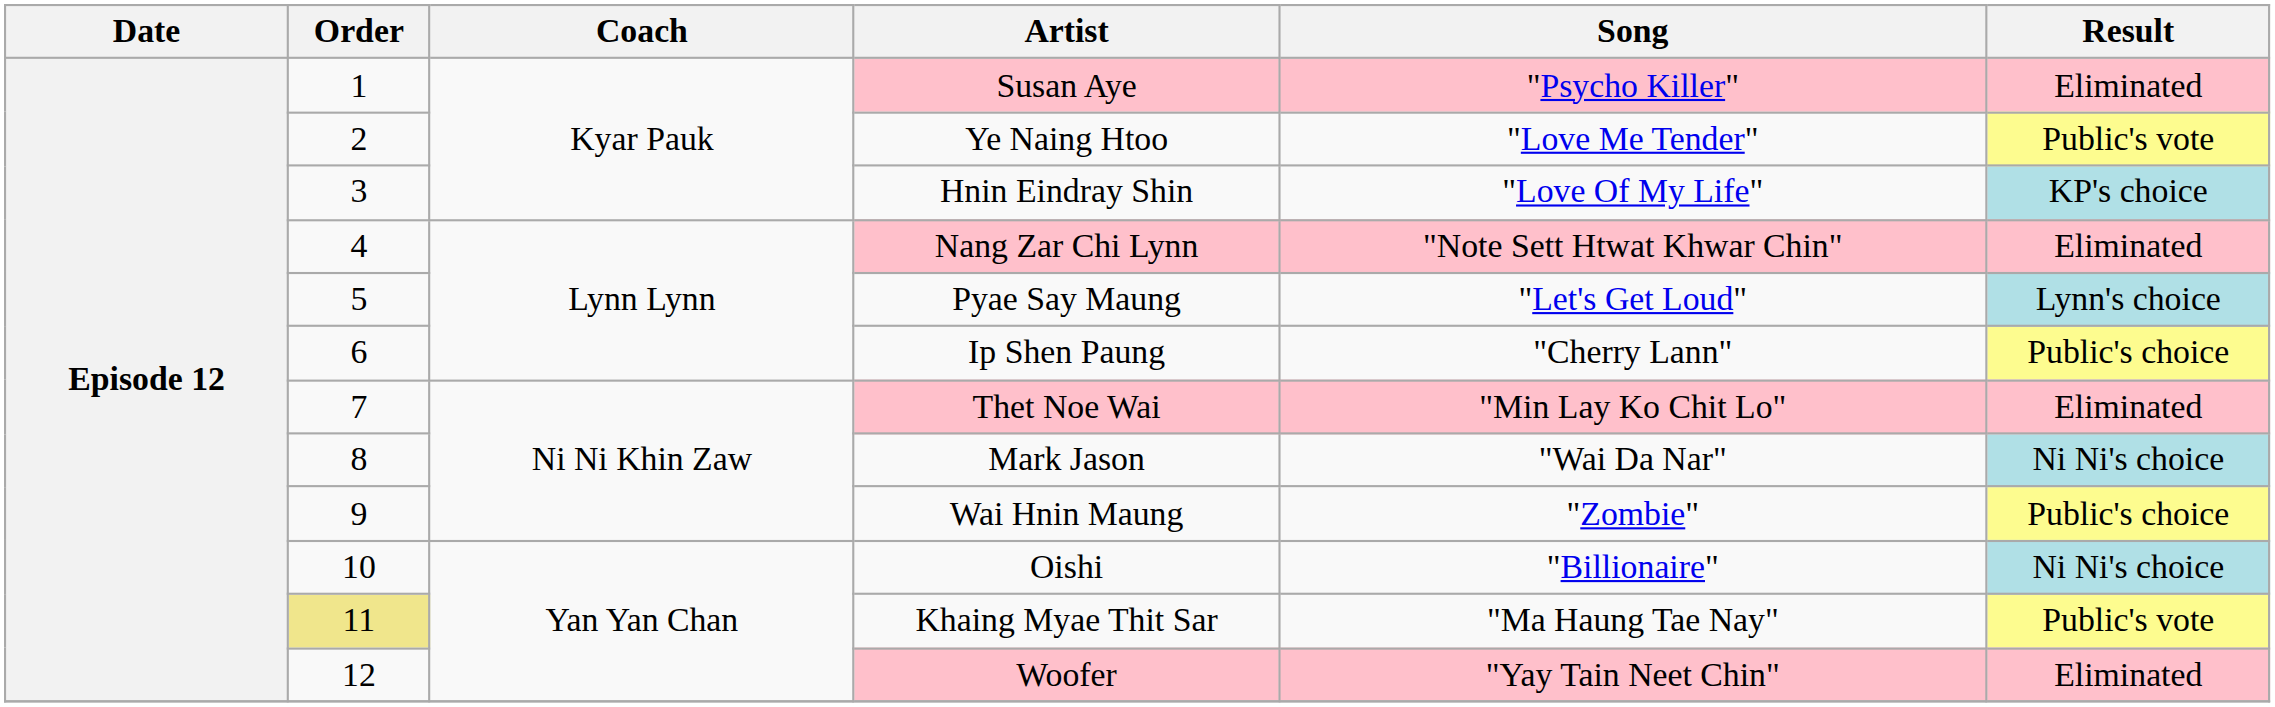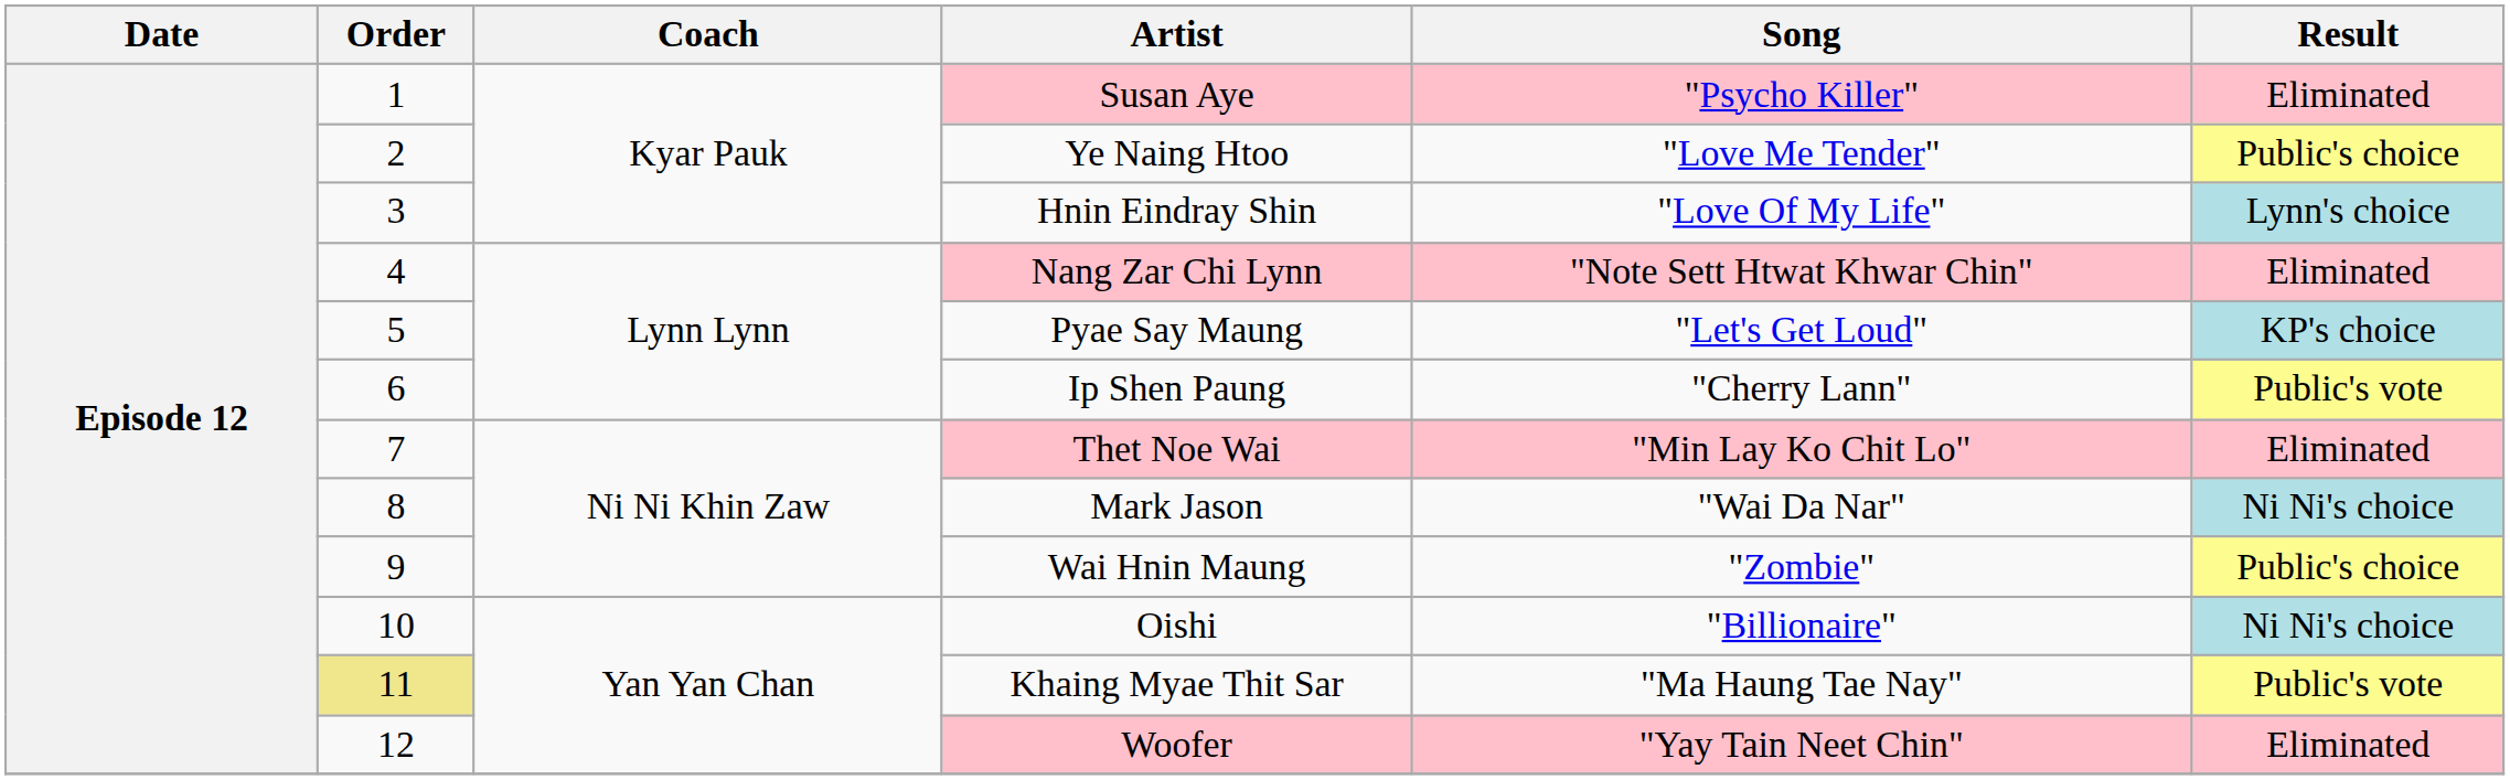Ye Naing Htoo | Result: Public's vote -> Public's choice
Hnin Eindray Shin | Result: KP's choice -> Lynn's choice
Pyae Say Maung | Result: Lynn's choice -> KP's choice
Ip Shen Paung | Result: Public's choice -> Public's vote
